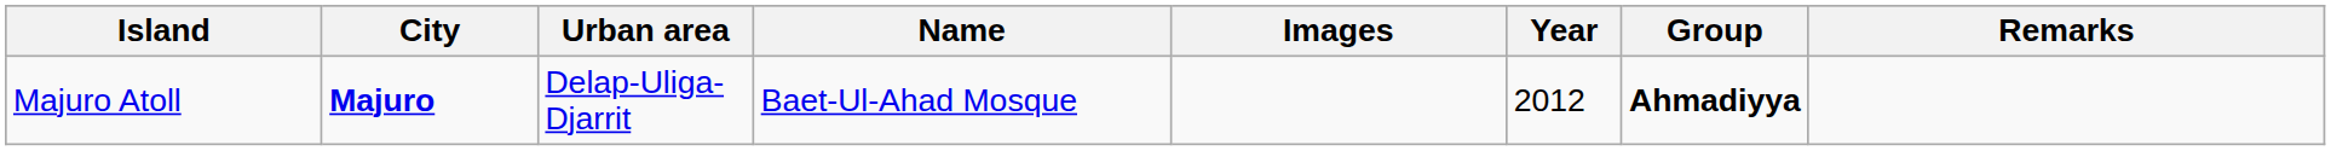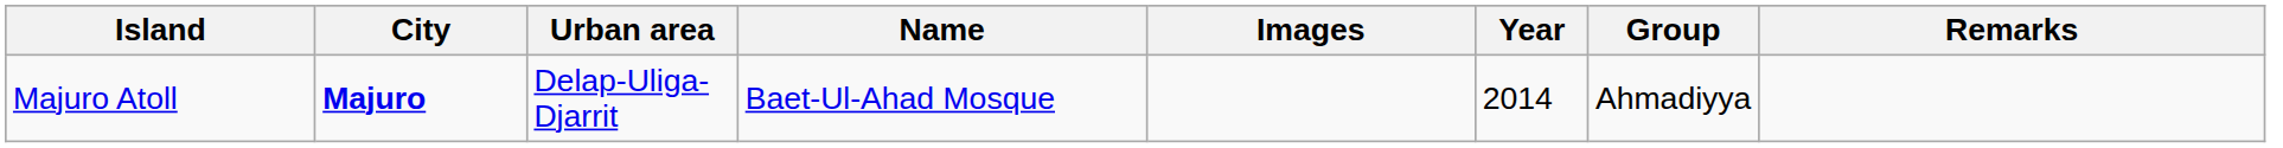Majuro Atoll | Year: 2012 -> 2014
Majuro Atoll | Group: bold -> normal
